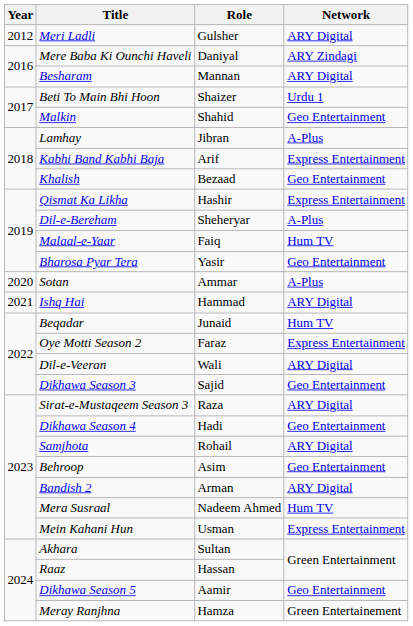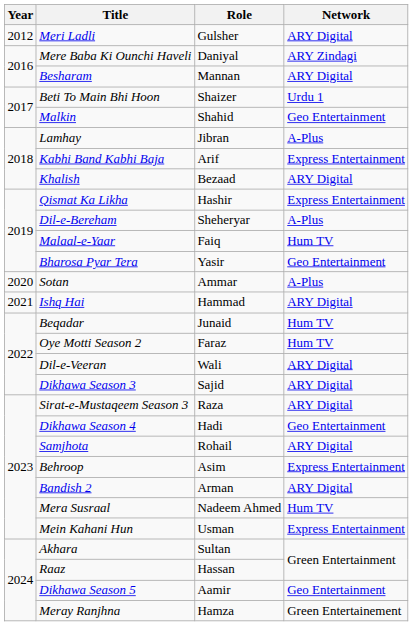Khalish | Network: Geo Entertainment -> ARY Digital
Oye Motti Season 2 | Network: Express Entertainment -> Hum TV
Dikhawa Season 3 | Network: Geo Entertainment -> ARY Digital
Behroop | Network: Geo Entertainment -> Express Entertainment
